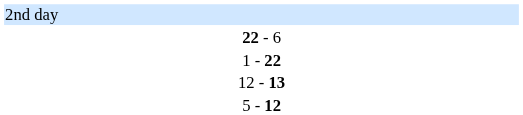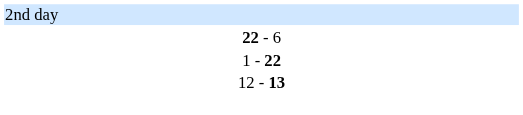- row: 5 - 12
